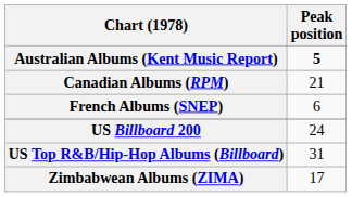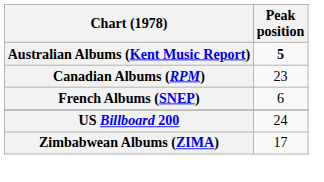Canadian Albums (RPM) | Peak position: 21 -> 23
- row: US Top R&B/Hip-Hop Albums (Billboard) | 31
